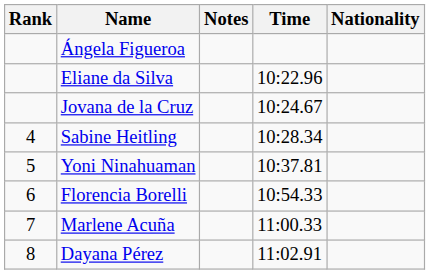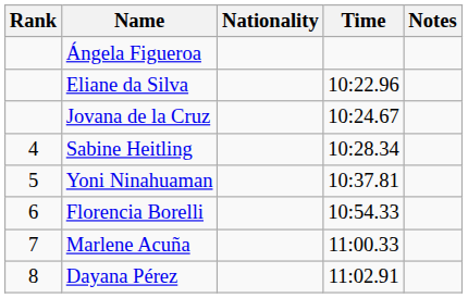columns swapped: Nationality <-> Notes
